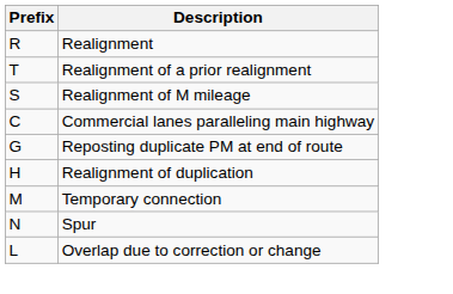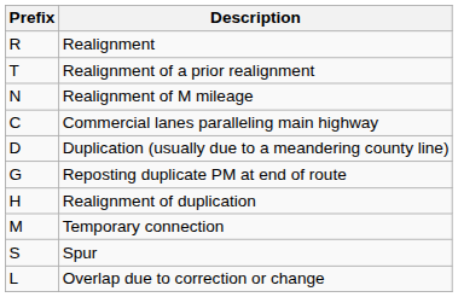Realignment of M mileage | Prefix: S -> N
+ row: D | Duplication (usually due to a meandering county line)
Spur | Prefix: N -> S
